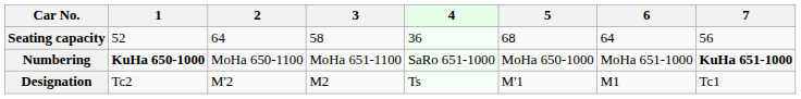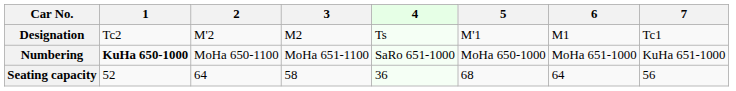rows swapped: Designation <-> Seating capacity
Numbering | 7: bold -> normal
